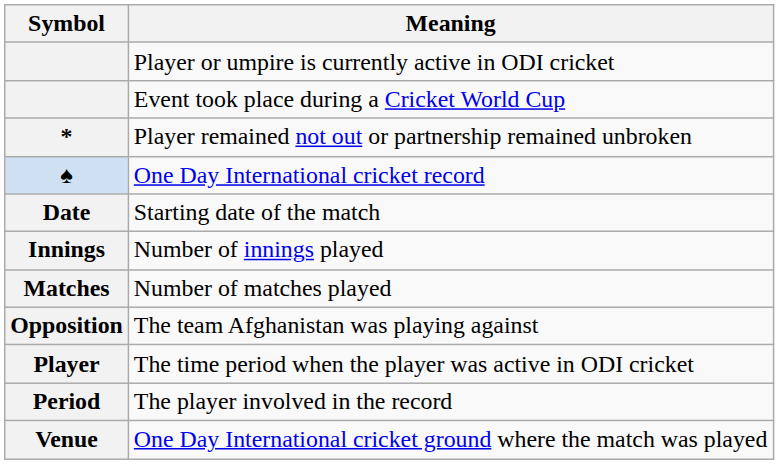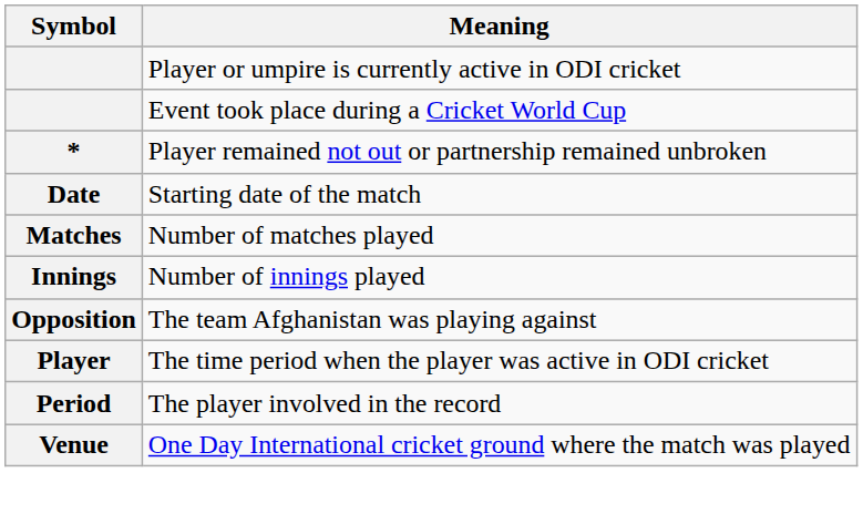- row: ♠ | One Day International cricket record
rows swapped: Number of innings played <-> Number of matches played
